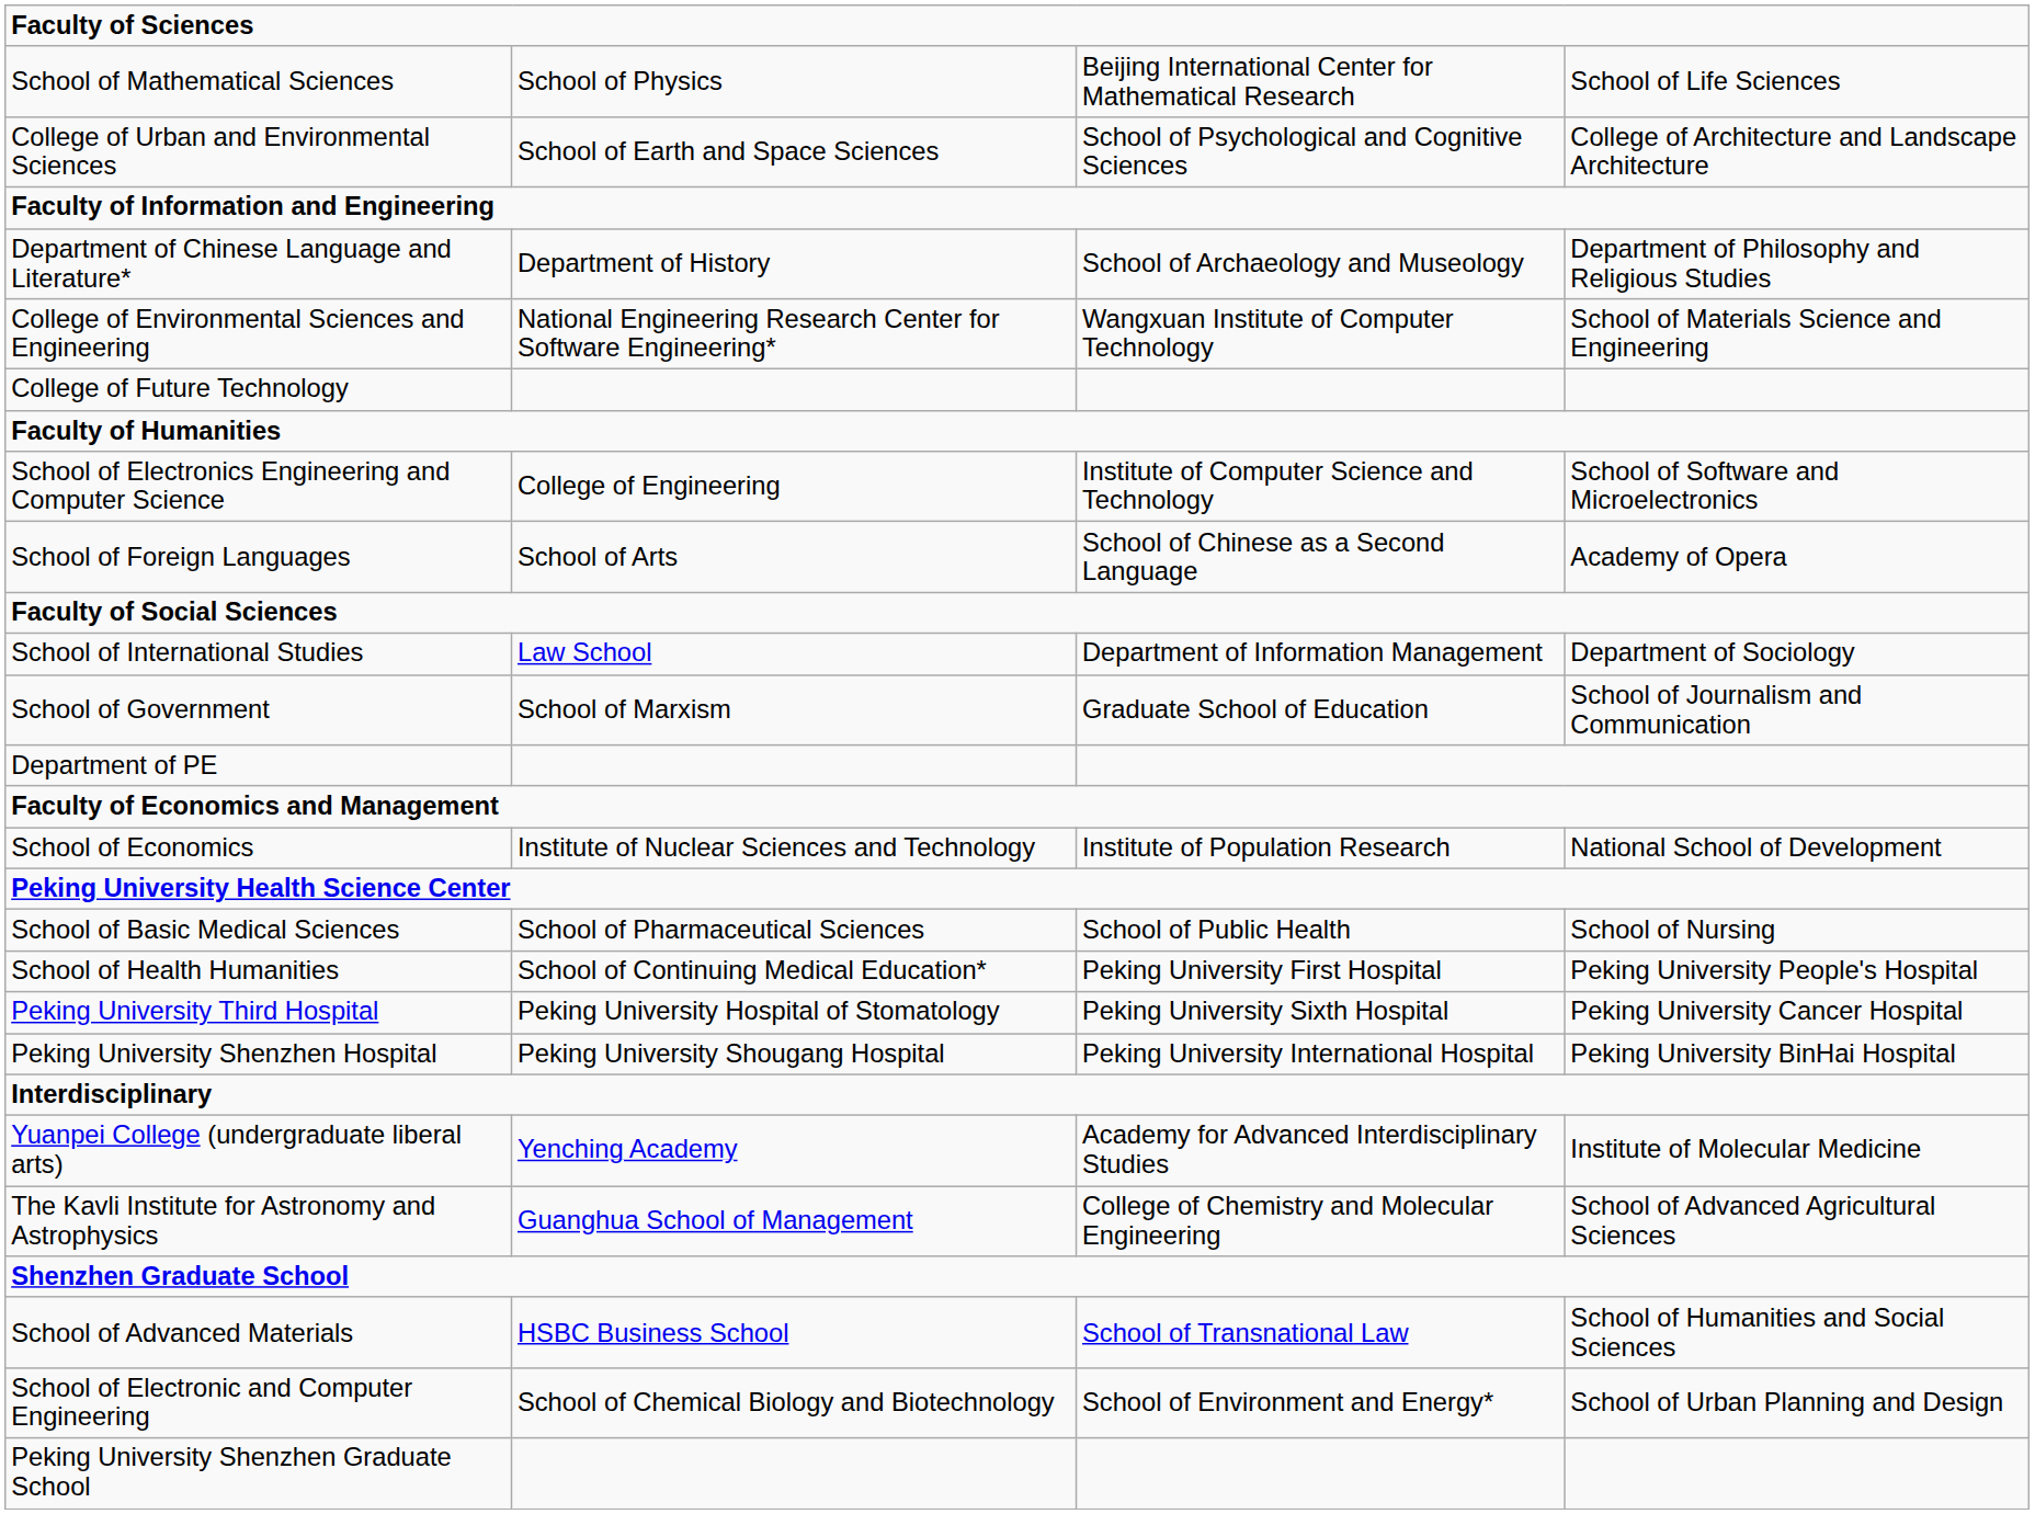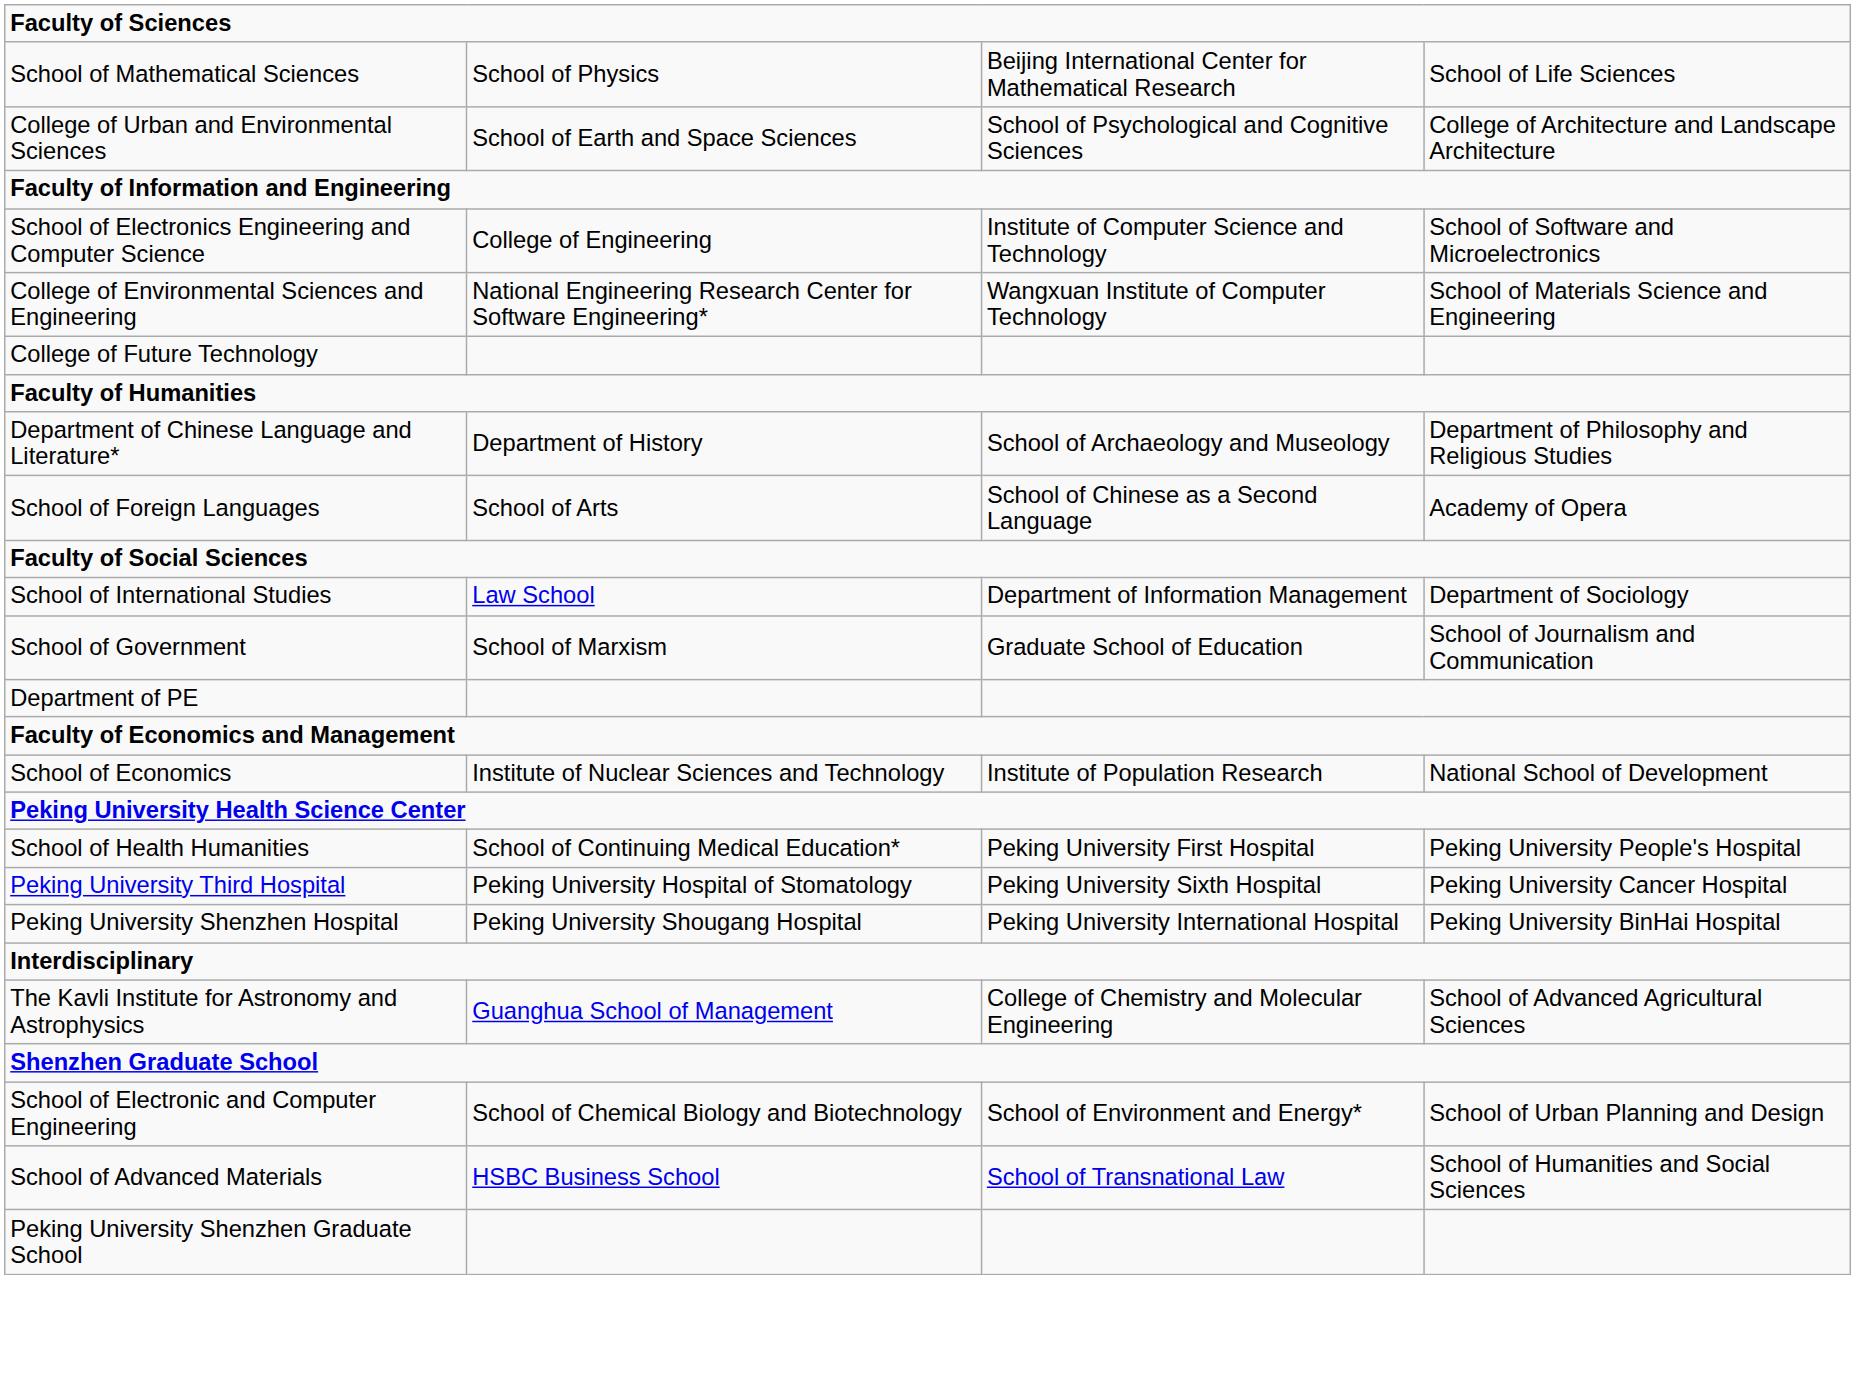rows swapped: School of Electronics Engineering and Computer Science <-> Department of Chinese Language and Literature*
- row: School of Basic Medical Sciences | School of Pharmaceutical Sciences | School of Public Health | School of Nursing
- row: Yuanpei College (undergraduate liberal arts) | Yenching Academy | Academy for Advanced Interdisciplinary Studies | Institute of Molecular Medicine
rows swapped: School of Electronic and Computer Engineering <-> School of Advanced Materials
